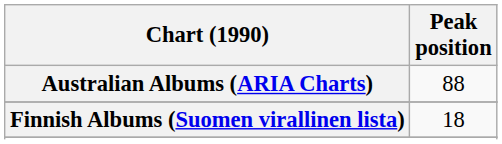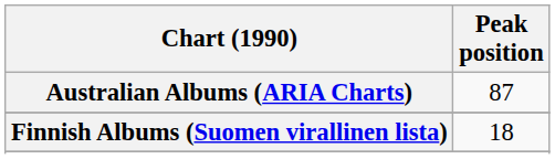Australian Albums (ARIA Charts) | Peak position: 88 -> 87
